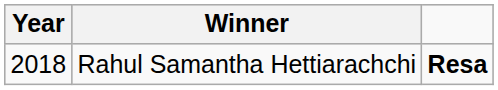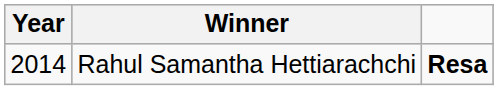Rahul Samantha Hettiarachchi | Year: 2018 -> 2014
